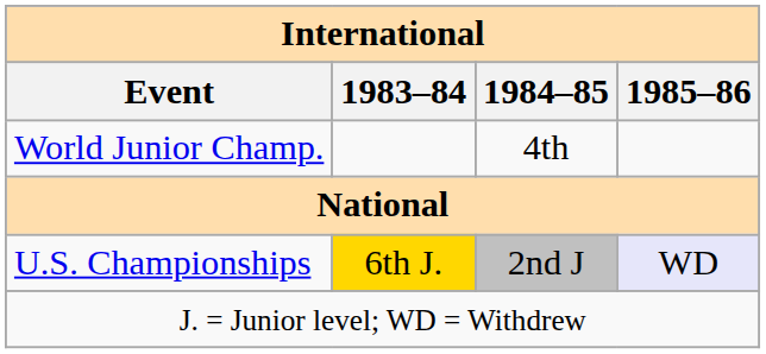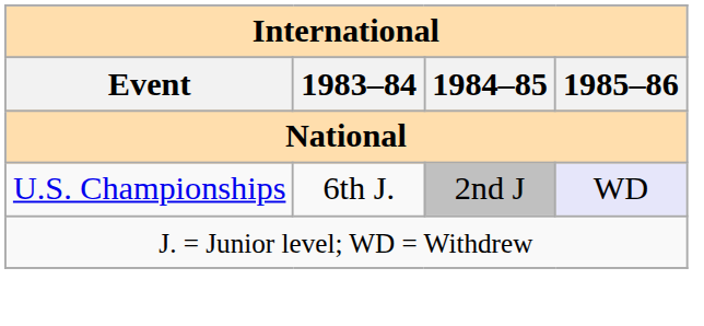- row: World Junior Champ. | 4th
U.S. Championships | 1983–84: gold background -> no background
